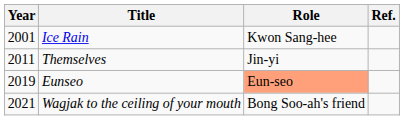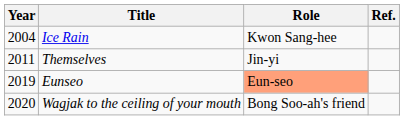Ice Rain | Year: 2001 -> 2004
Wagjak to the ceiling of your mouth | Year: 2021 -> 2020
